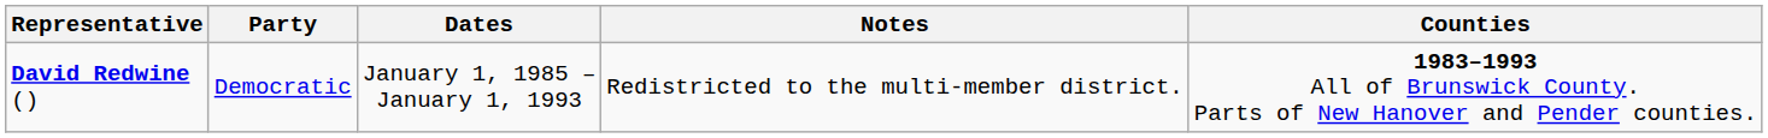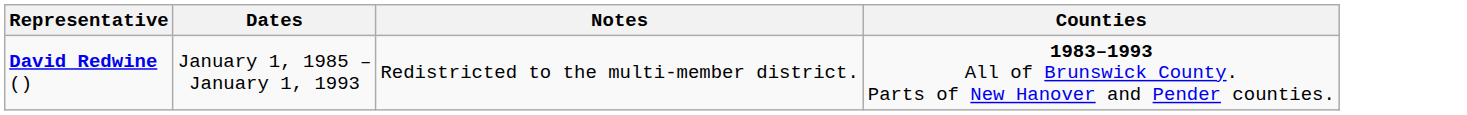- column: Party | Democratic
